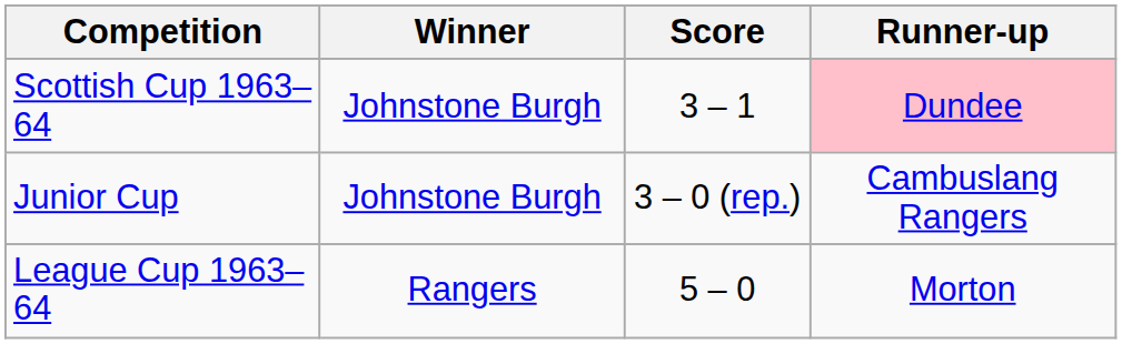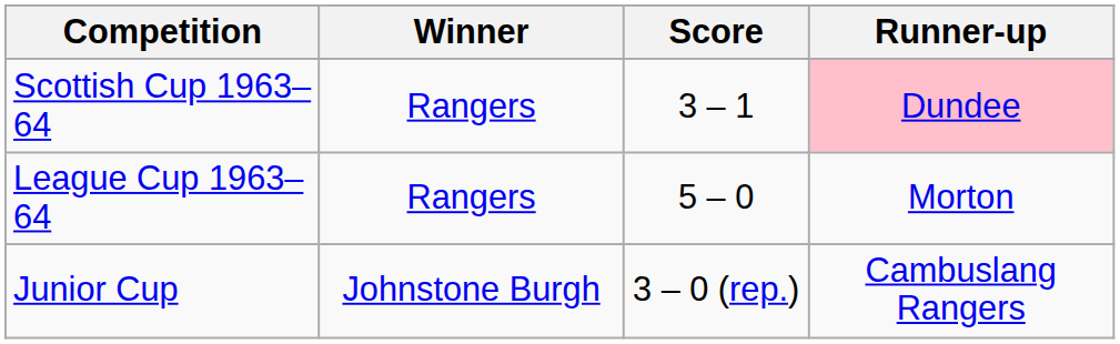Scottish Cup 1963–64 | Winner: Johnstone Burgh -> Rangers
rows swapped: League Cup 1963–64 <-> Junior Cup
